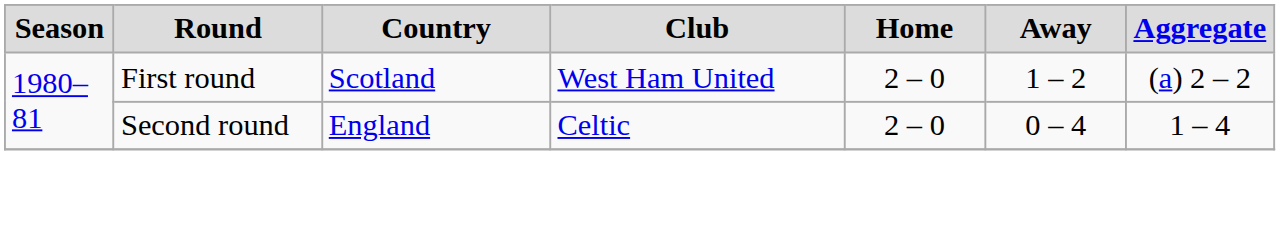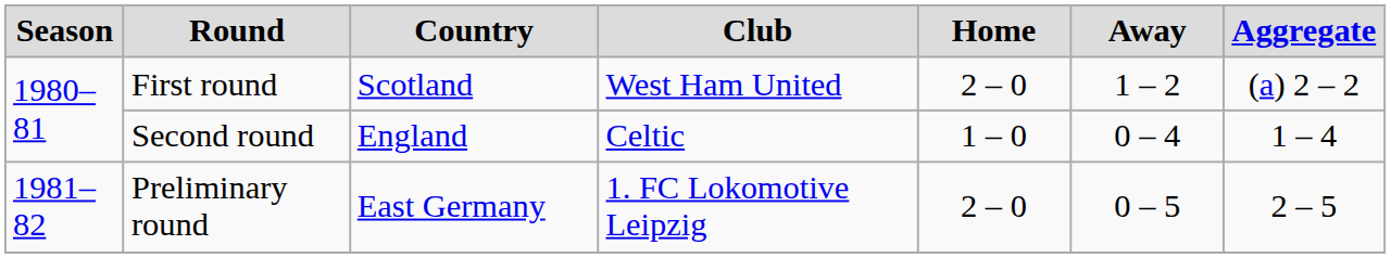Second round | Home: 2 – 0 -> 1 – 0
+ row: 1981–82 | Preliminary round | East Germany | 1. FC Lokomotive Leipzig | 2 – 0 | 0 – 5 | 2 – 5
